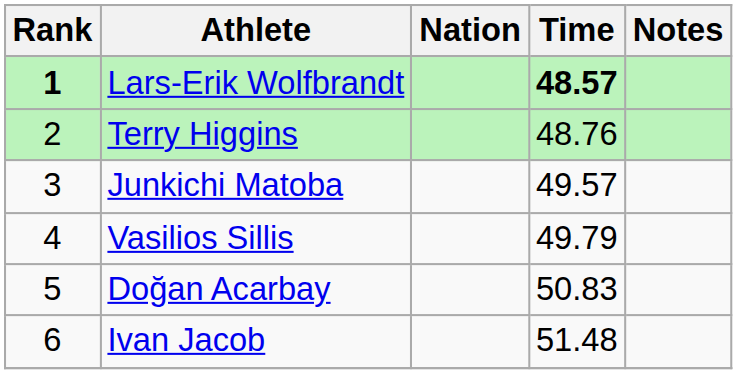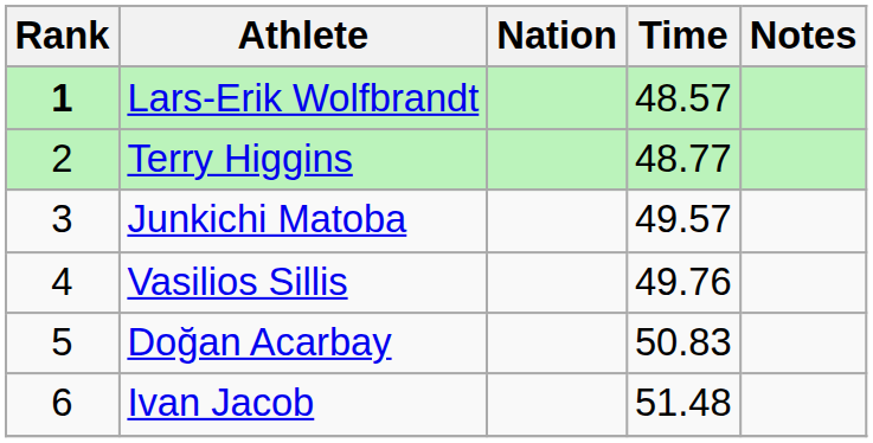Lars-Erik Wolfbrandt | Time: bold -> normal
Terry Higgins | Time: 48.76 -> 48.77
Vasilios Sillis | Time: 49.79 -> 49.76
